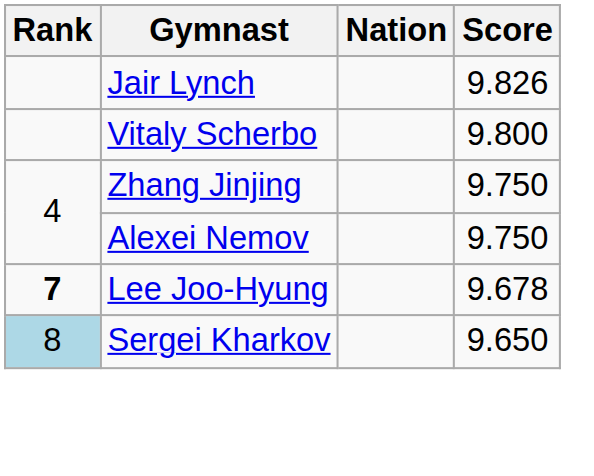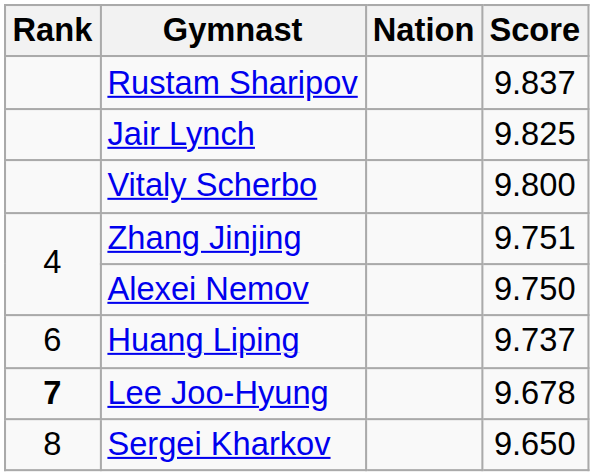+ row: Rustam Sharipov | 9.837
Jair Lynch | Score: 9.826 -> 9.825
Zhang Jinjing | Score: 9.750 -> 9.751
+ row: 6 | Huang Liping | 9.737
Sergei Kharkov | Rank: lightblue background -> no background
